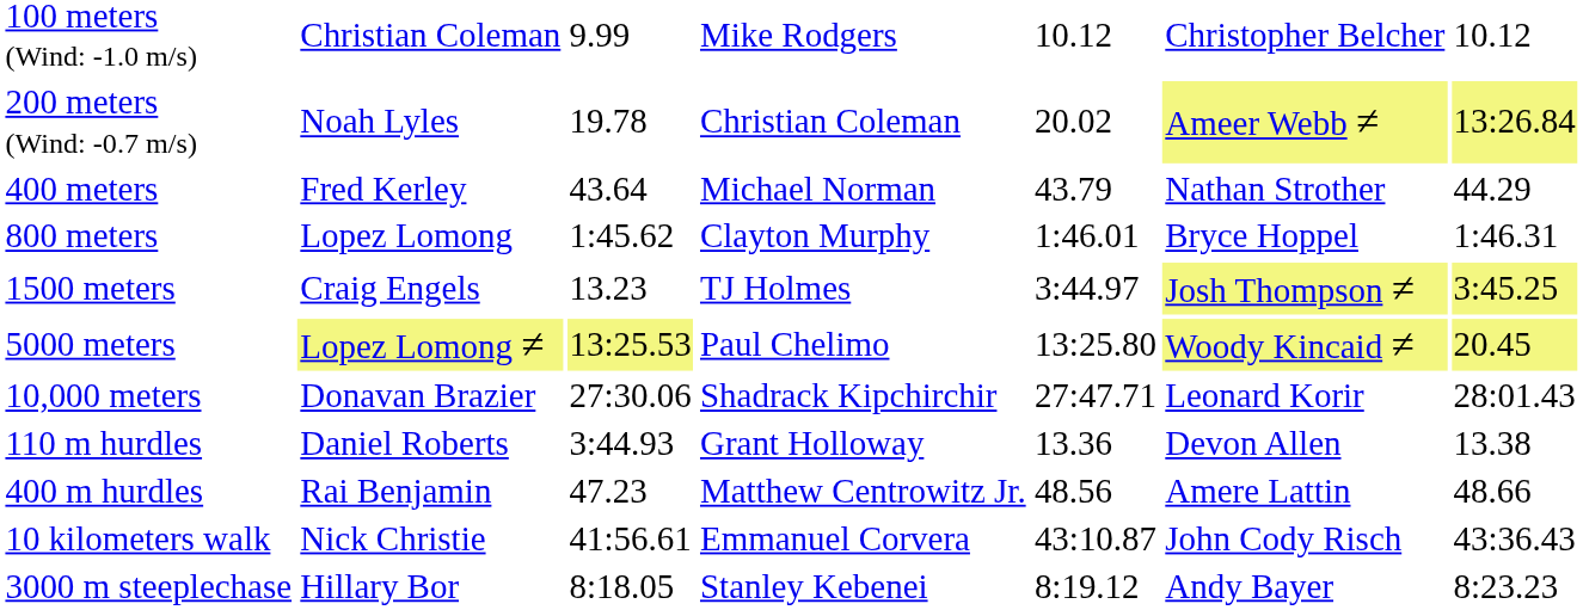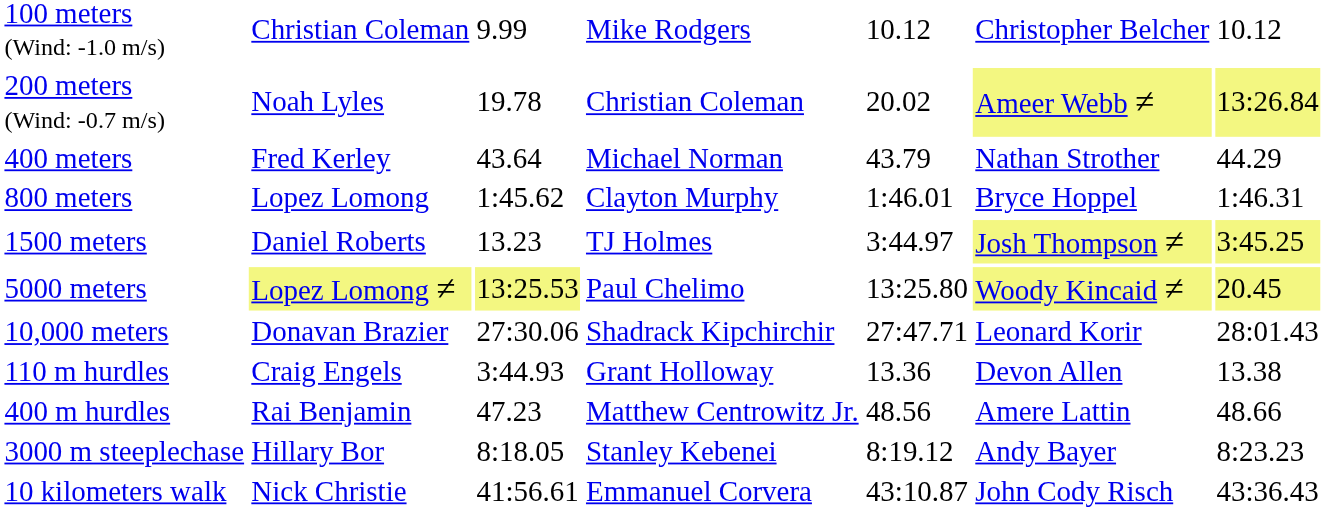1500 meters | column 2: Craig Engels -> Daniel Roberts
110 m hurdles | column 2: Daniel Roberts -> Craig Engels
rows swapped: 3000 m steeplechase <-> 10 kilometers walk
